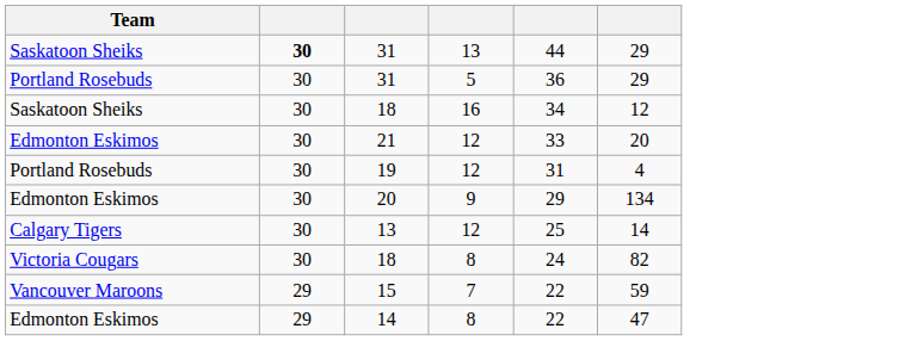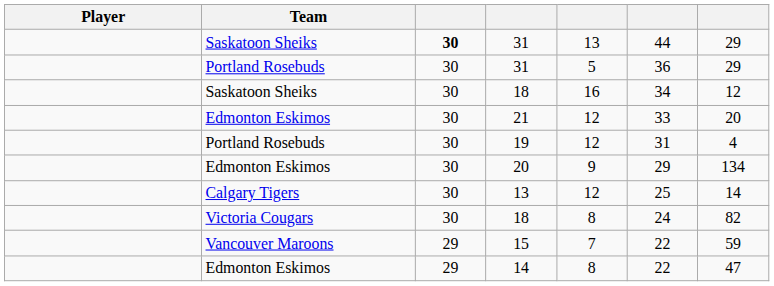+ column: Player
